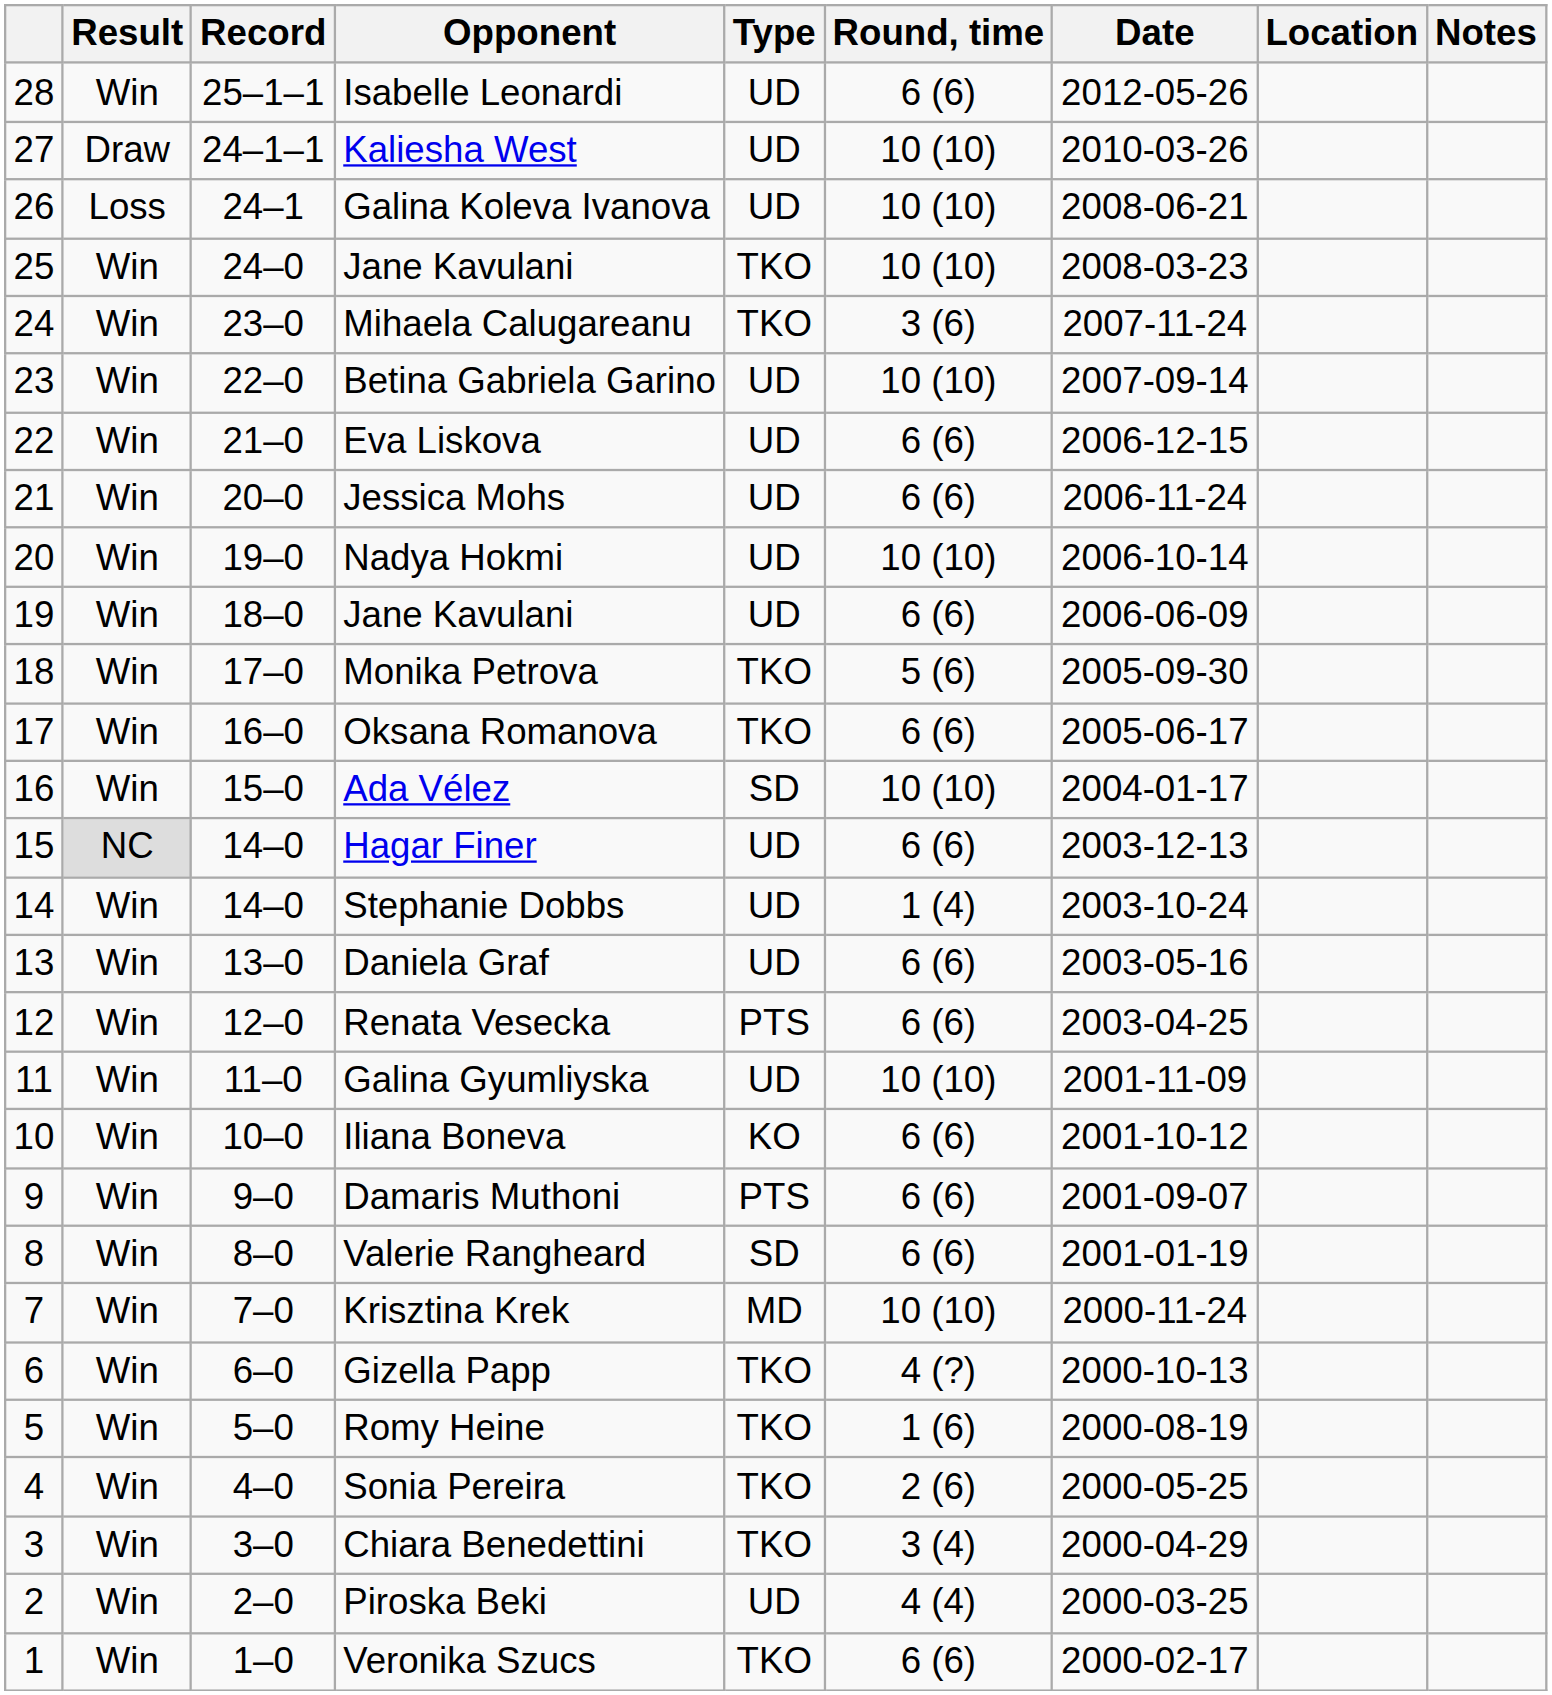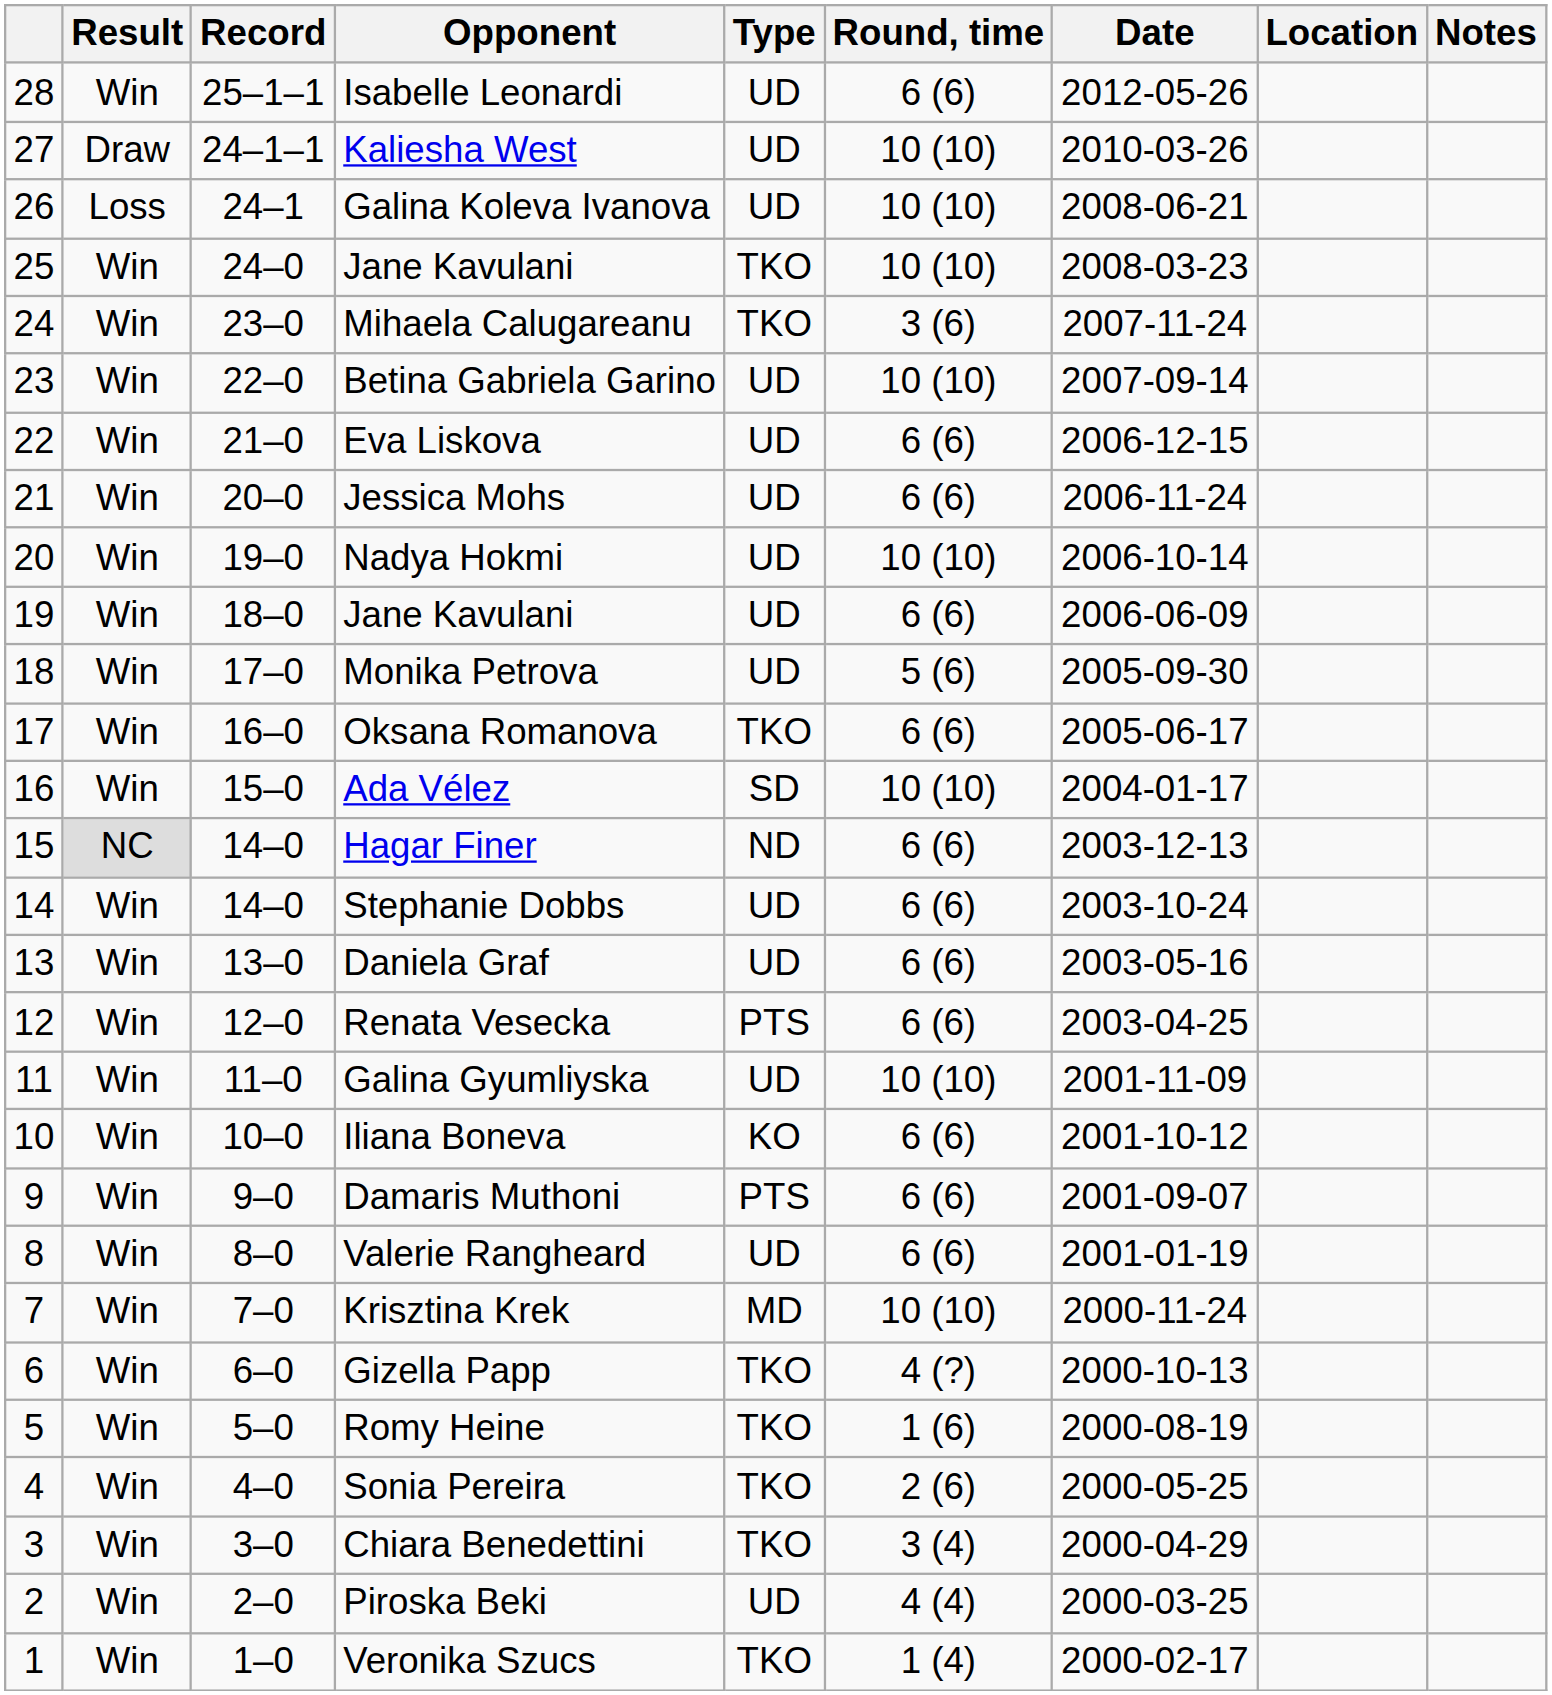Monika Petrova | Type: TKO -> UD
Hagar Finer | Type: UD -> ND
Stephanie Dobbs | Round, time: 1 (4) -> 6 (6)
Valerie Rangheard | Type: SD -> UD
Veronika Szucs | Round, time: 6 (6) -> 1 (4)
